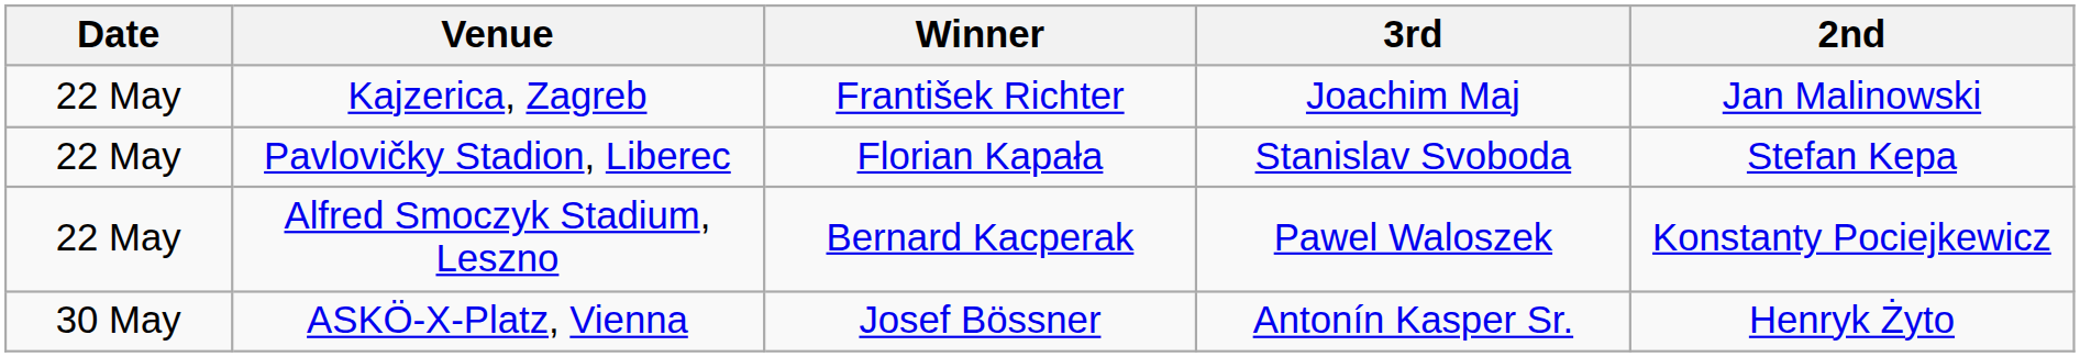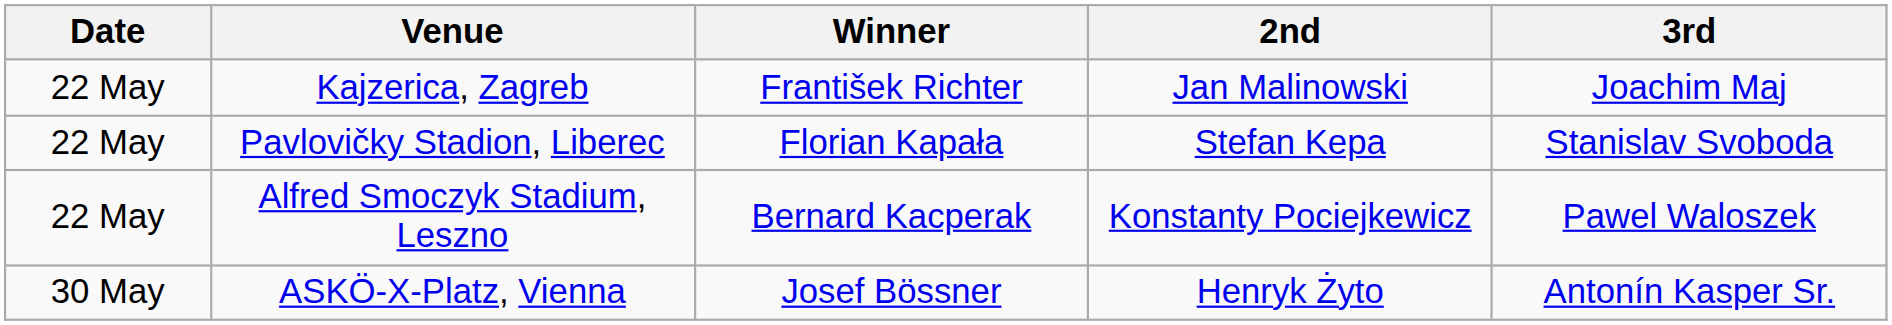columns swapped: 2nd <-> 3rd
